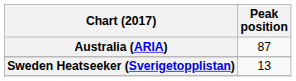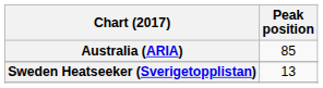Australia (ARIA) | Peak position: 87 -> 85
